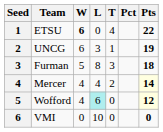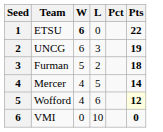- column: T | 4 | 1 | 3 | 2 | 0 | 0
Furman | L: 8 -> 2
Mercer | L: 4 -> 5
Mercer | Pts: lightyellow background -> no background
Wofford | L: paleturquoise background -> no background
